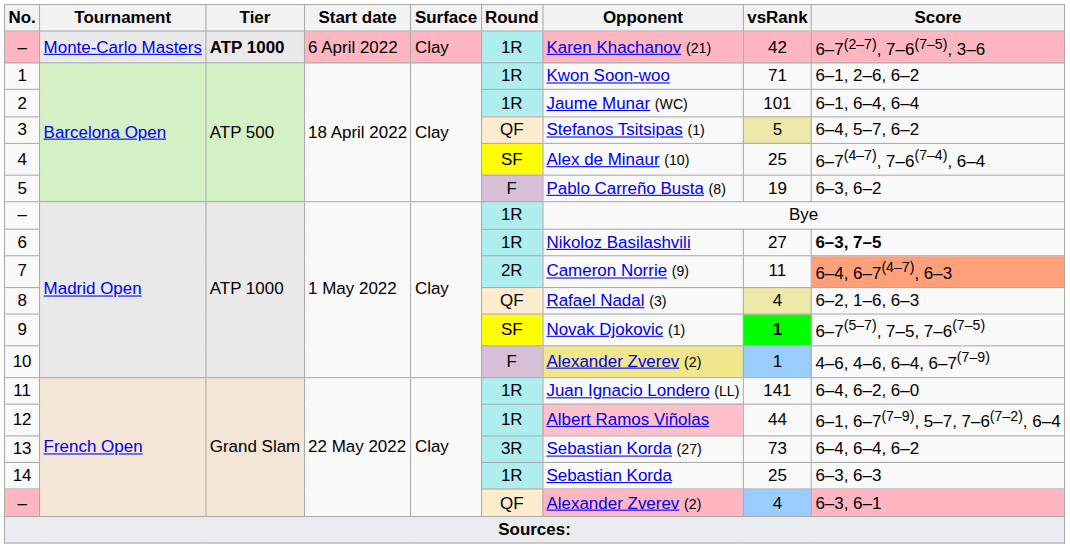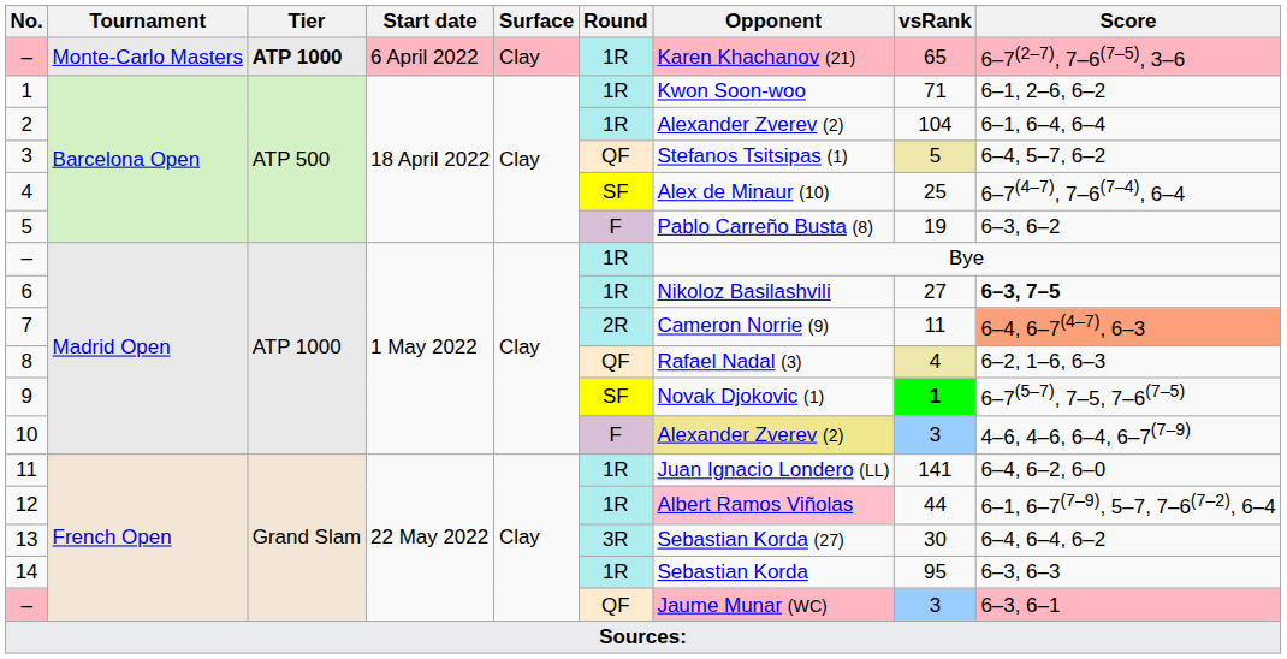– / Monte-Carlo Masters | vsRank: 42 -> 65
2 | Opponent: Jaume Munar (WC) -> Alexander Zverev (2)
2 | vsRank: 101 -> 104
10 | vsRank: 1 -> 3
13 | vsRank: 73 -> 30
14 | vsRank: 25 -> 95
– / French Open | Opponent: Alexander Zverev (2) -> Jaume Munar (WC)
– / French Open | vsRank: 4 -> 3
